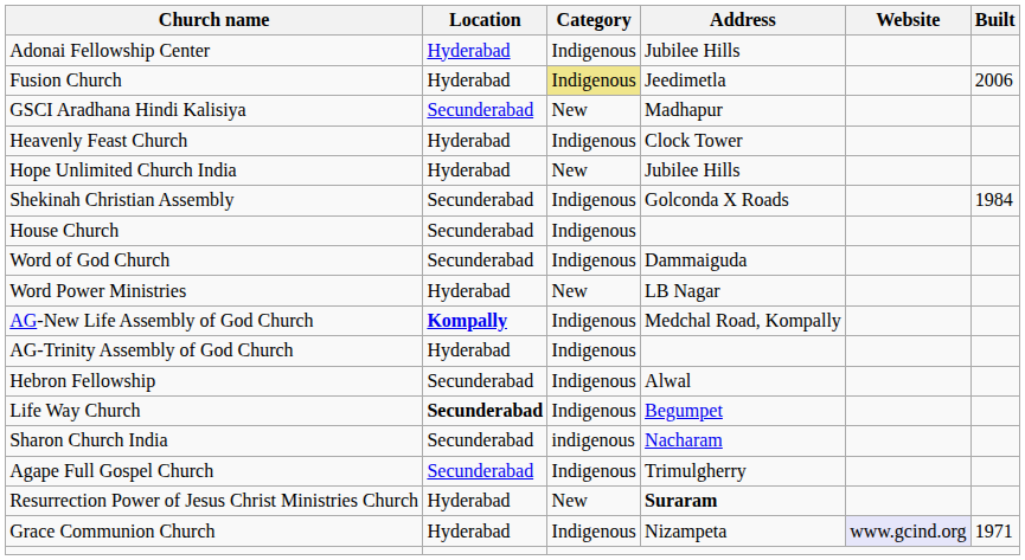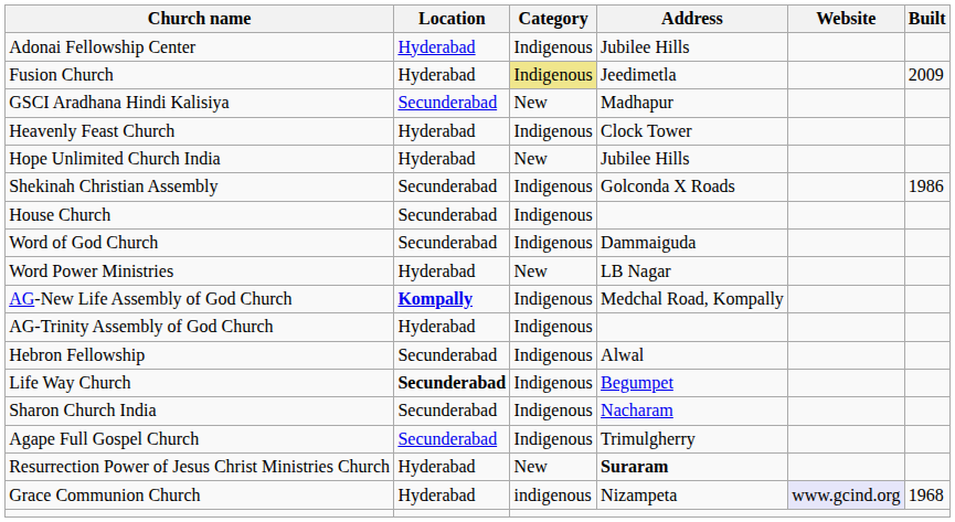Fusion Church | Built: 2006 -> 2009
Shekinah Christian Assembly | Built: 1984 -> 1986
Sharon Church India | Category: indigenous -> Indigenous
Grace Communion Church | Category: Indigenous -> indigenous
Grace Communion Church | Built: 1971 -> 1968
